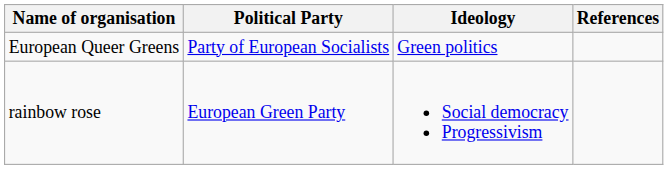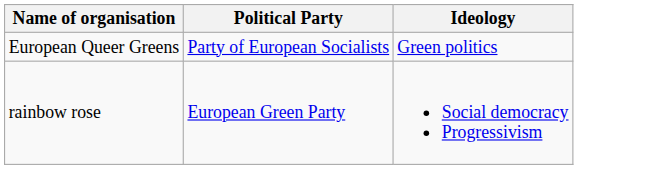- column: References
